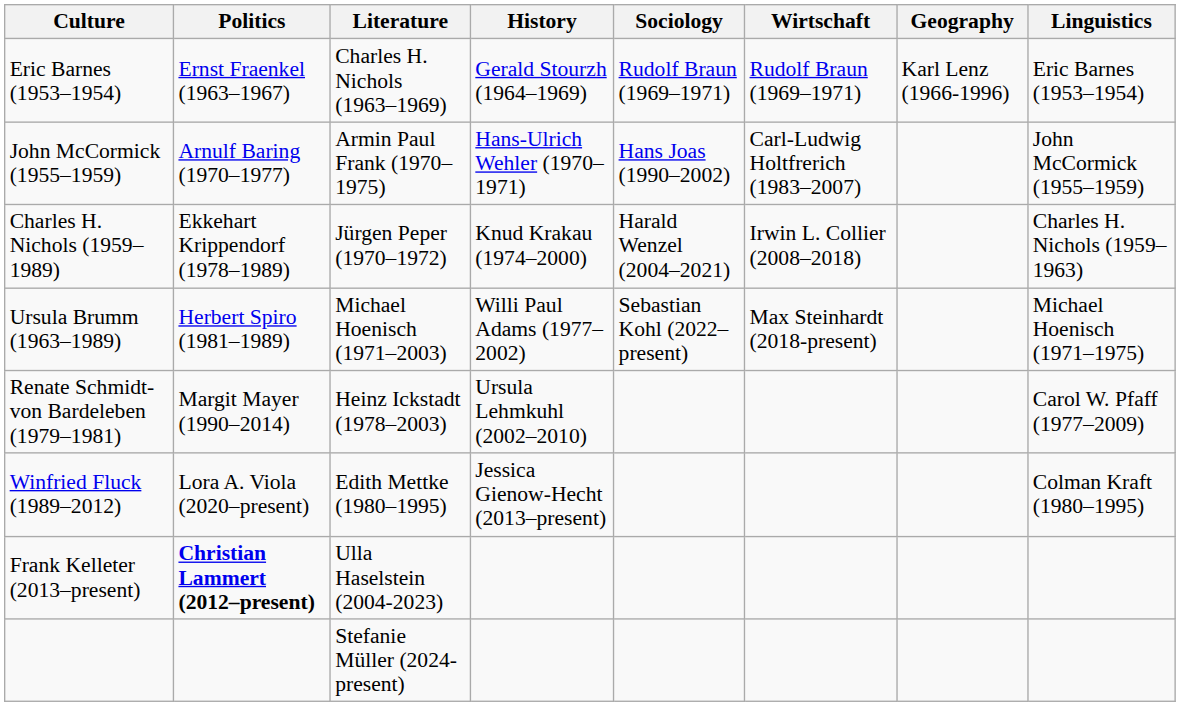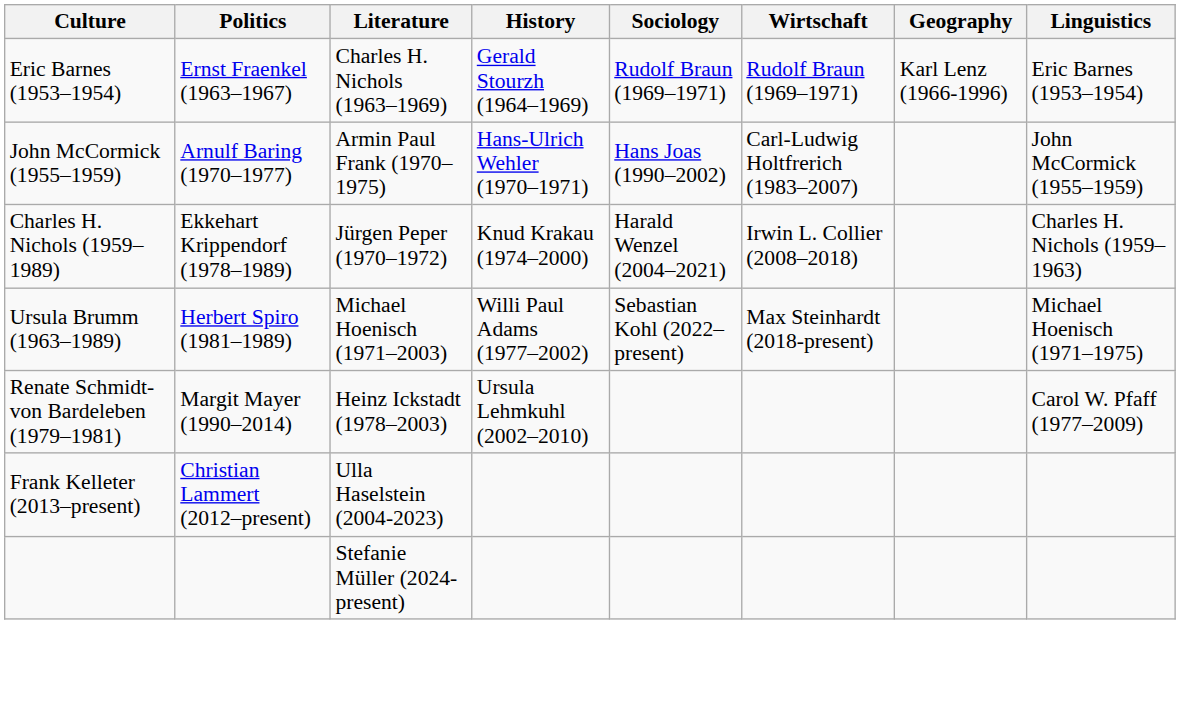- row: Winfried Fluck (1989–2012) | Lora A. Viola (2020–present) | Edith Mettke (1980–1995) | Jessica Gienow-Hecht (2013–present) | Colman Kraft (1980–1995)
Frank Kelleter (2013–present) | Politics: bold -> normal
